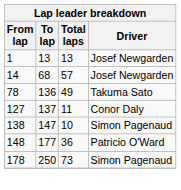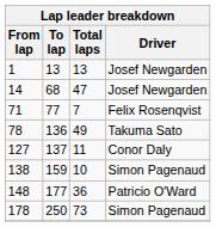14 | Total laps: 57 -> 47
+ row: 71 | 77 | 7 | Felix Rosenqvist
138 | To lap: 147 -> 159
